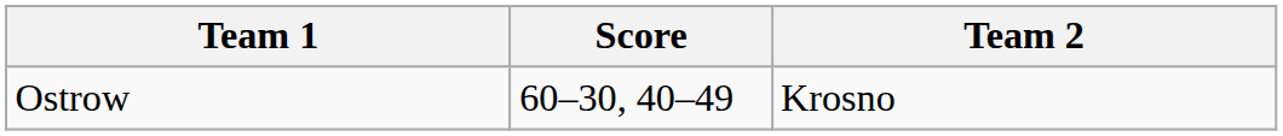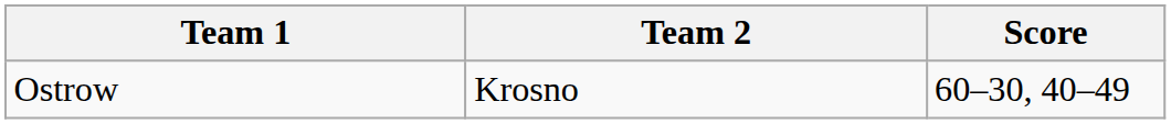columns swapped: Team 2 <-> Score
